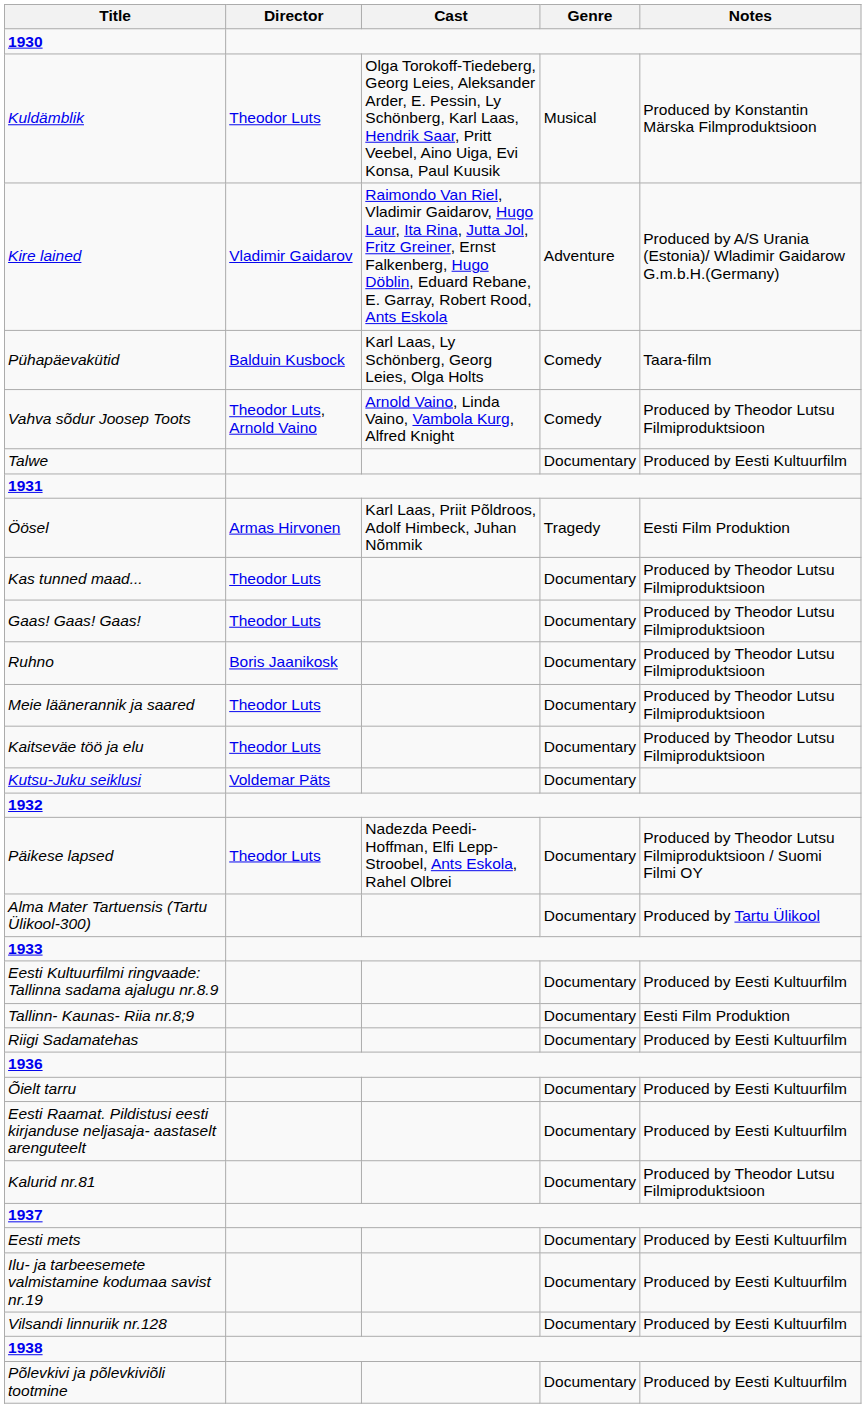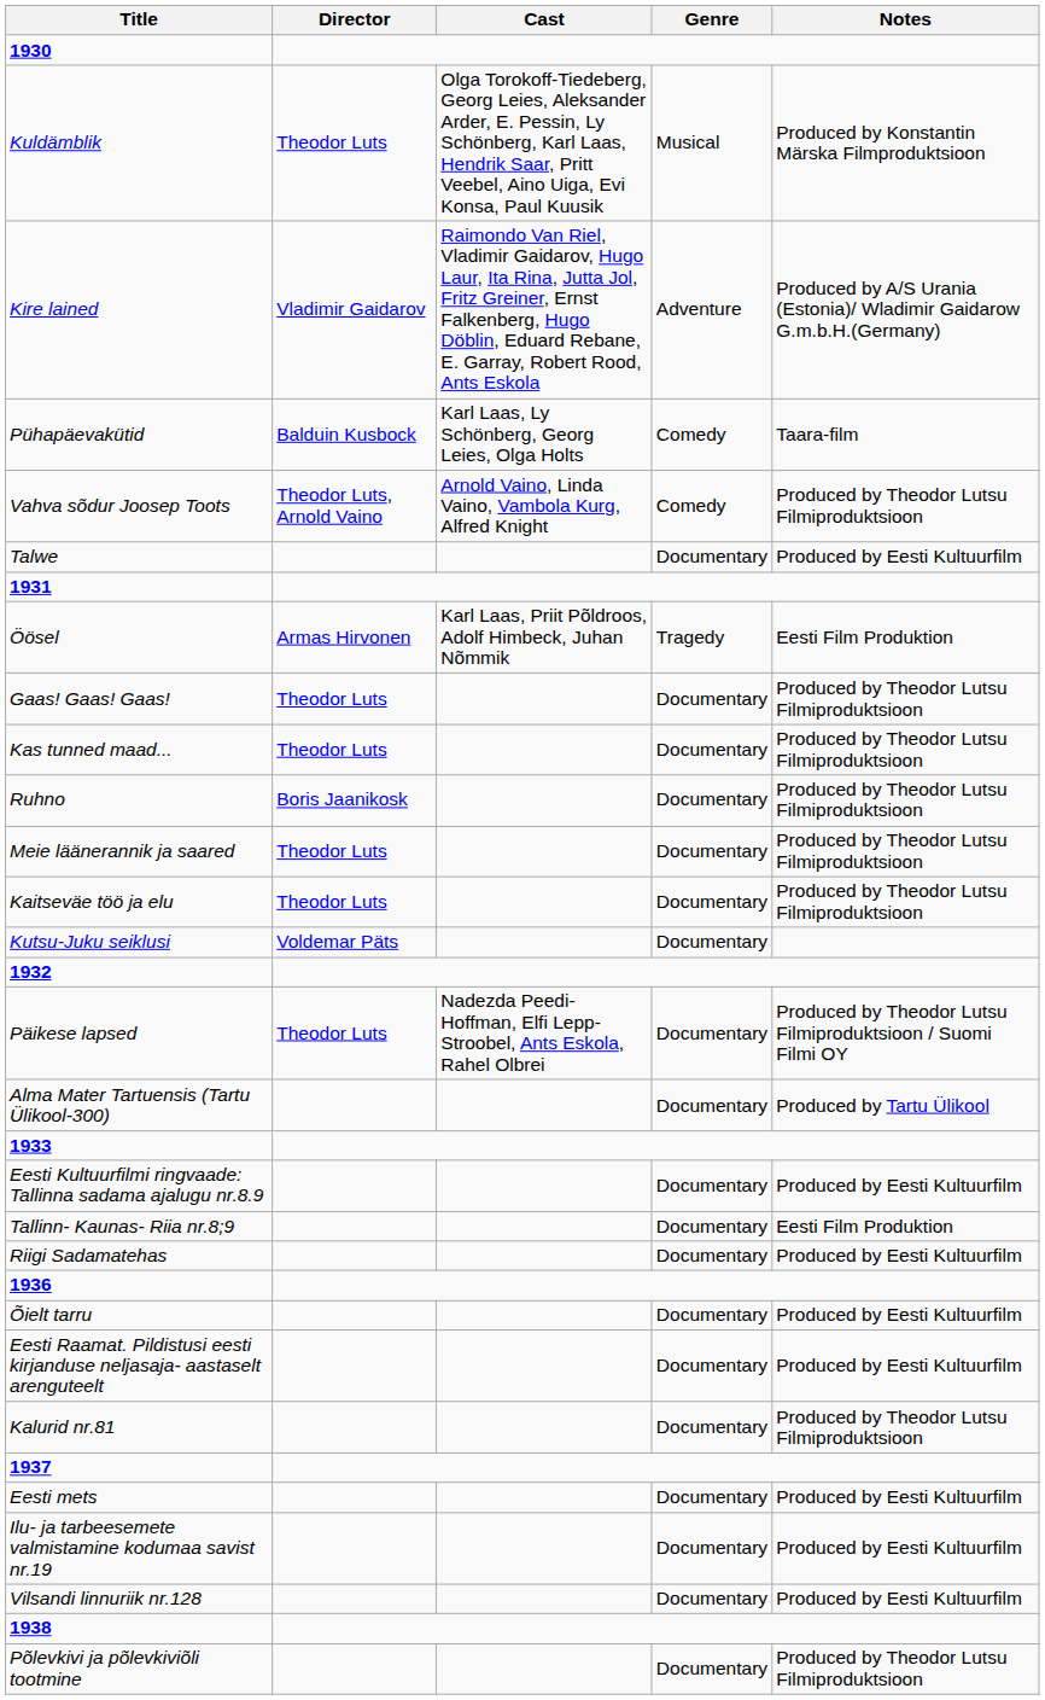rows swapped: Gaas! Gaas! Gaas! <-> Kas tunned maad...
Põlevkivi ja põlevkiviõli tootmine | Notes: Produced by Eesti Kultuurfilm -> Produced by Theodor Lutsu Filmiproduktsioon
